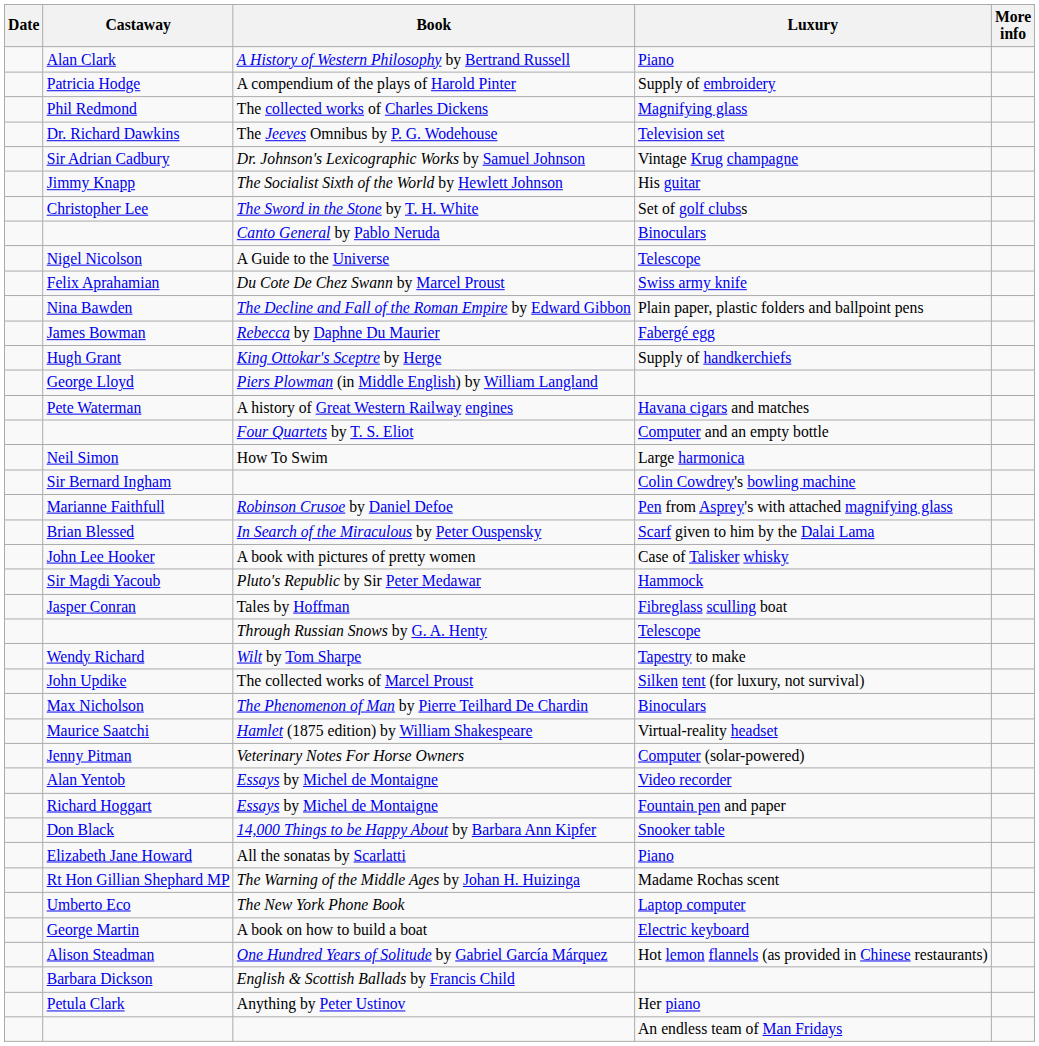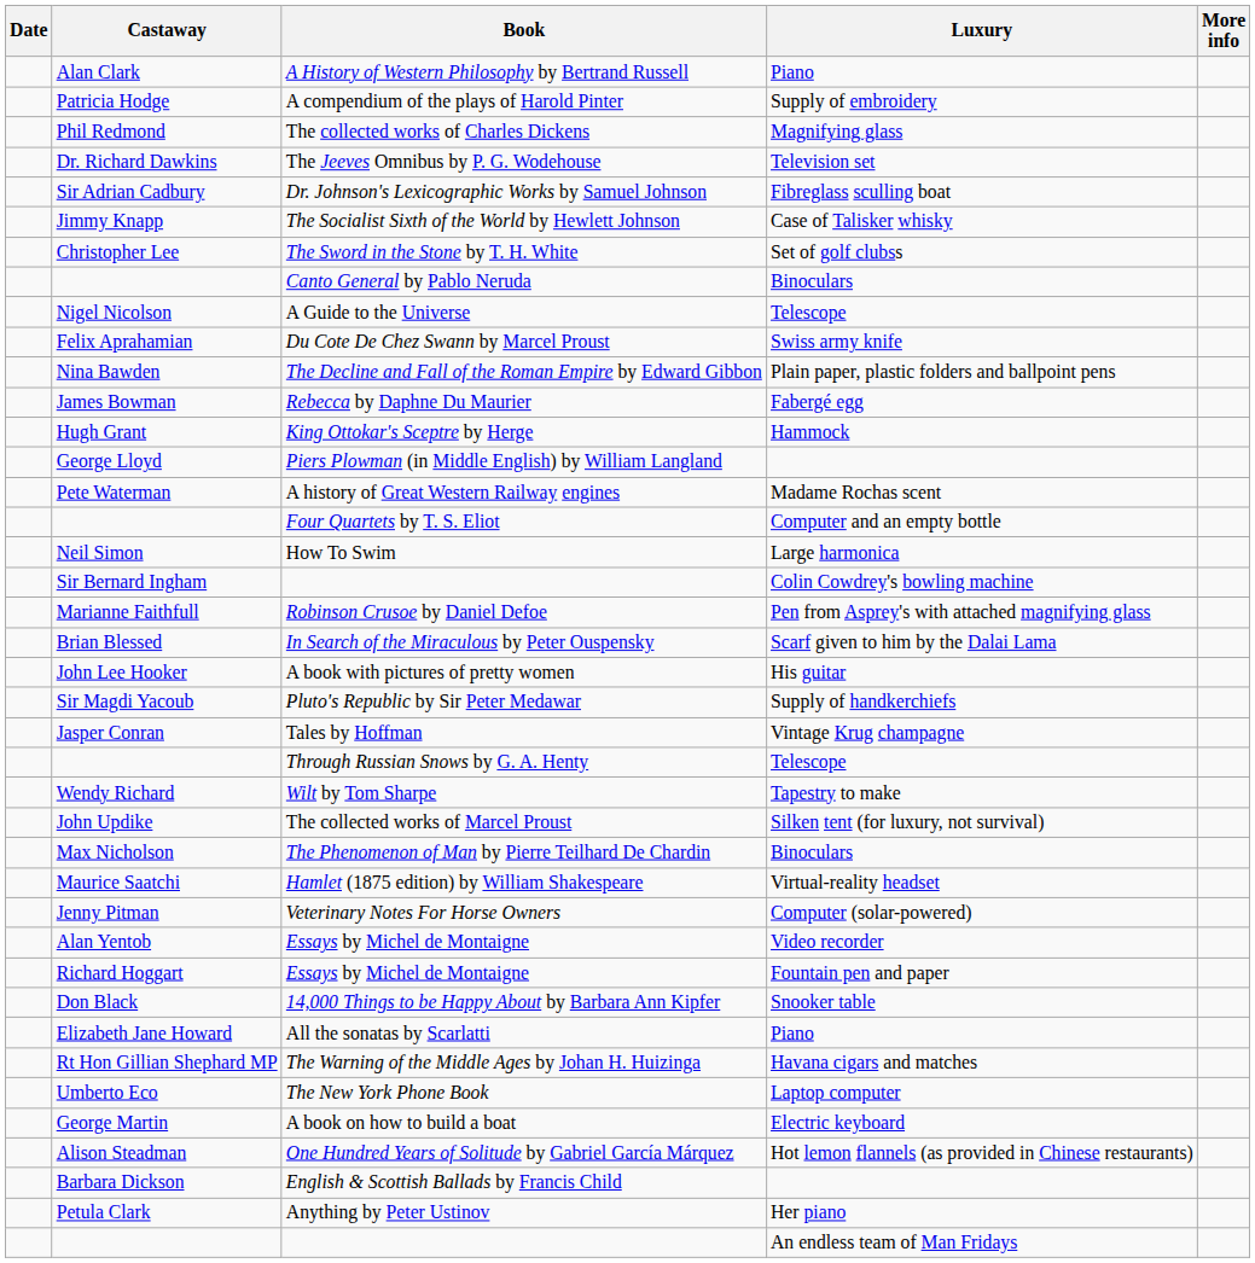Dr. Johnson's Lexicographic Works by Samuel Johnson | Luxury: Vintage Krug champagne -> Fibreglass sculling boat
The Socialist Sixth of the World by Hewlett Johnson | Luxury: His guitar -> Case of Talisker whisky
King Ottokar's Sceptre by Herge | Luxury: Supply of handkerchiefs -> Hammock
A history of Great Western Railway engines | Luxury: Havana cigars and matches -> Madame Rochas scent
A book with pictures of pretty women | Luxury: Case of Talisker whisky -> His guitar
Pluto's Republic by Sir Peter Medawar | Luxury: Hammock -> Supply of handkerchiefs
Tales by Hoffman | Luxury: Fibreglass sculling boat -> Vintage Krug champagne
The Warning of the Middle Ages by Johan H. Huizinga | Luxury: Madame Rochas scent -> Havana cigars and matches
